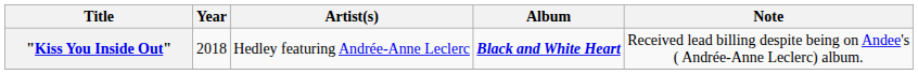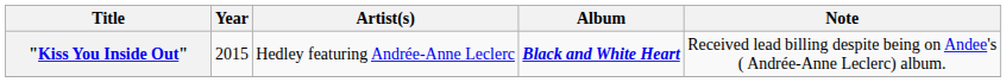"Kiss You Inside Out" | Year: 2018 -> 2015
